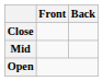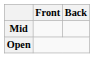- row: Close
